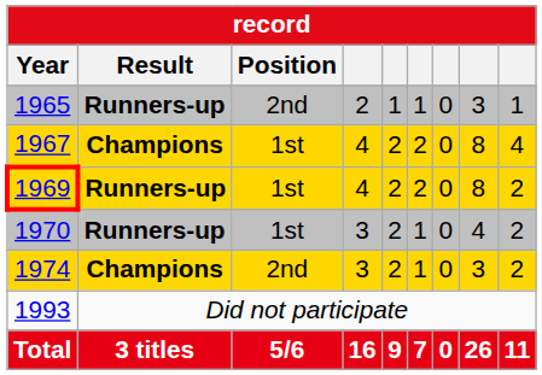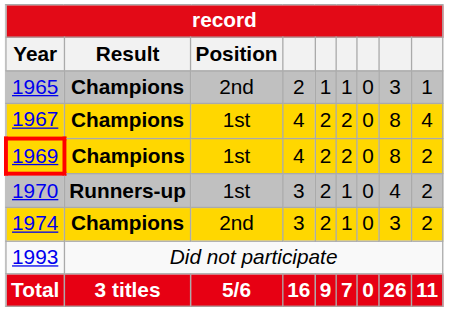1965 | Result: Runners-up -> Champions
1969 | Result: Runners-up -> Champions
